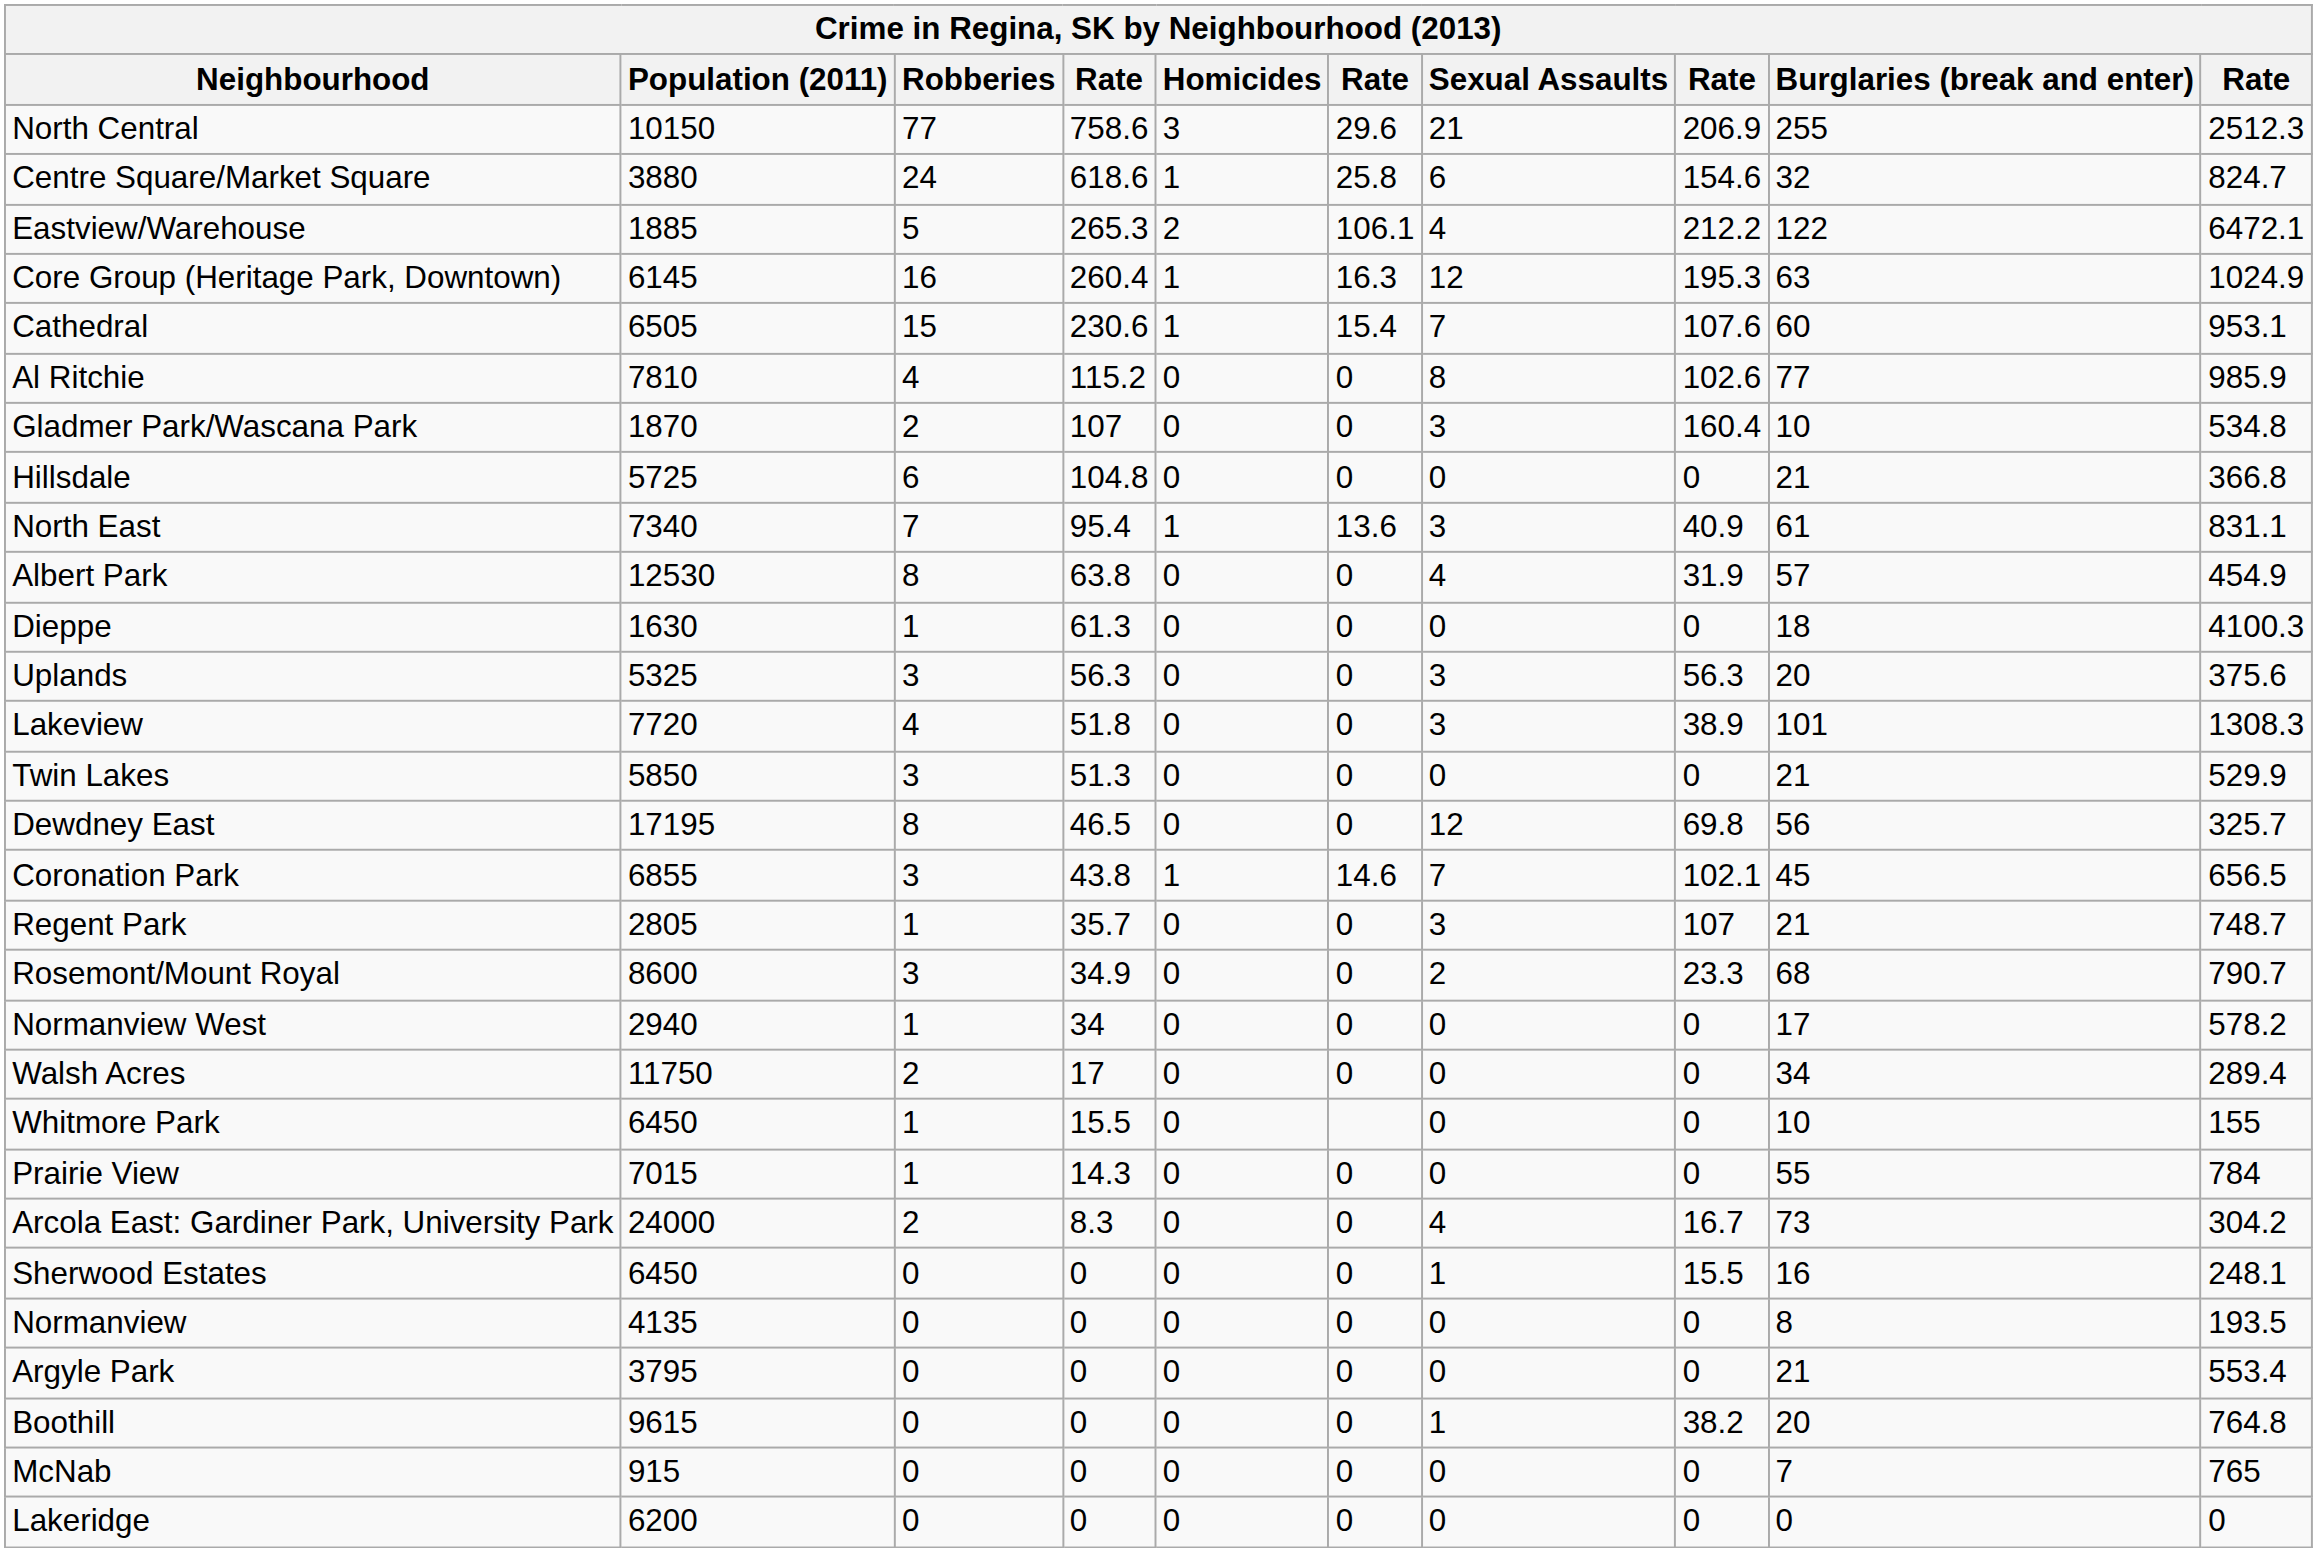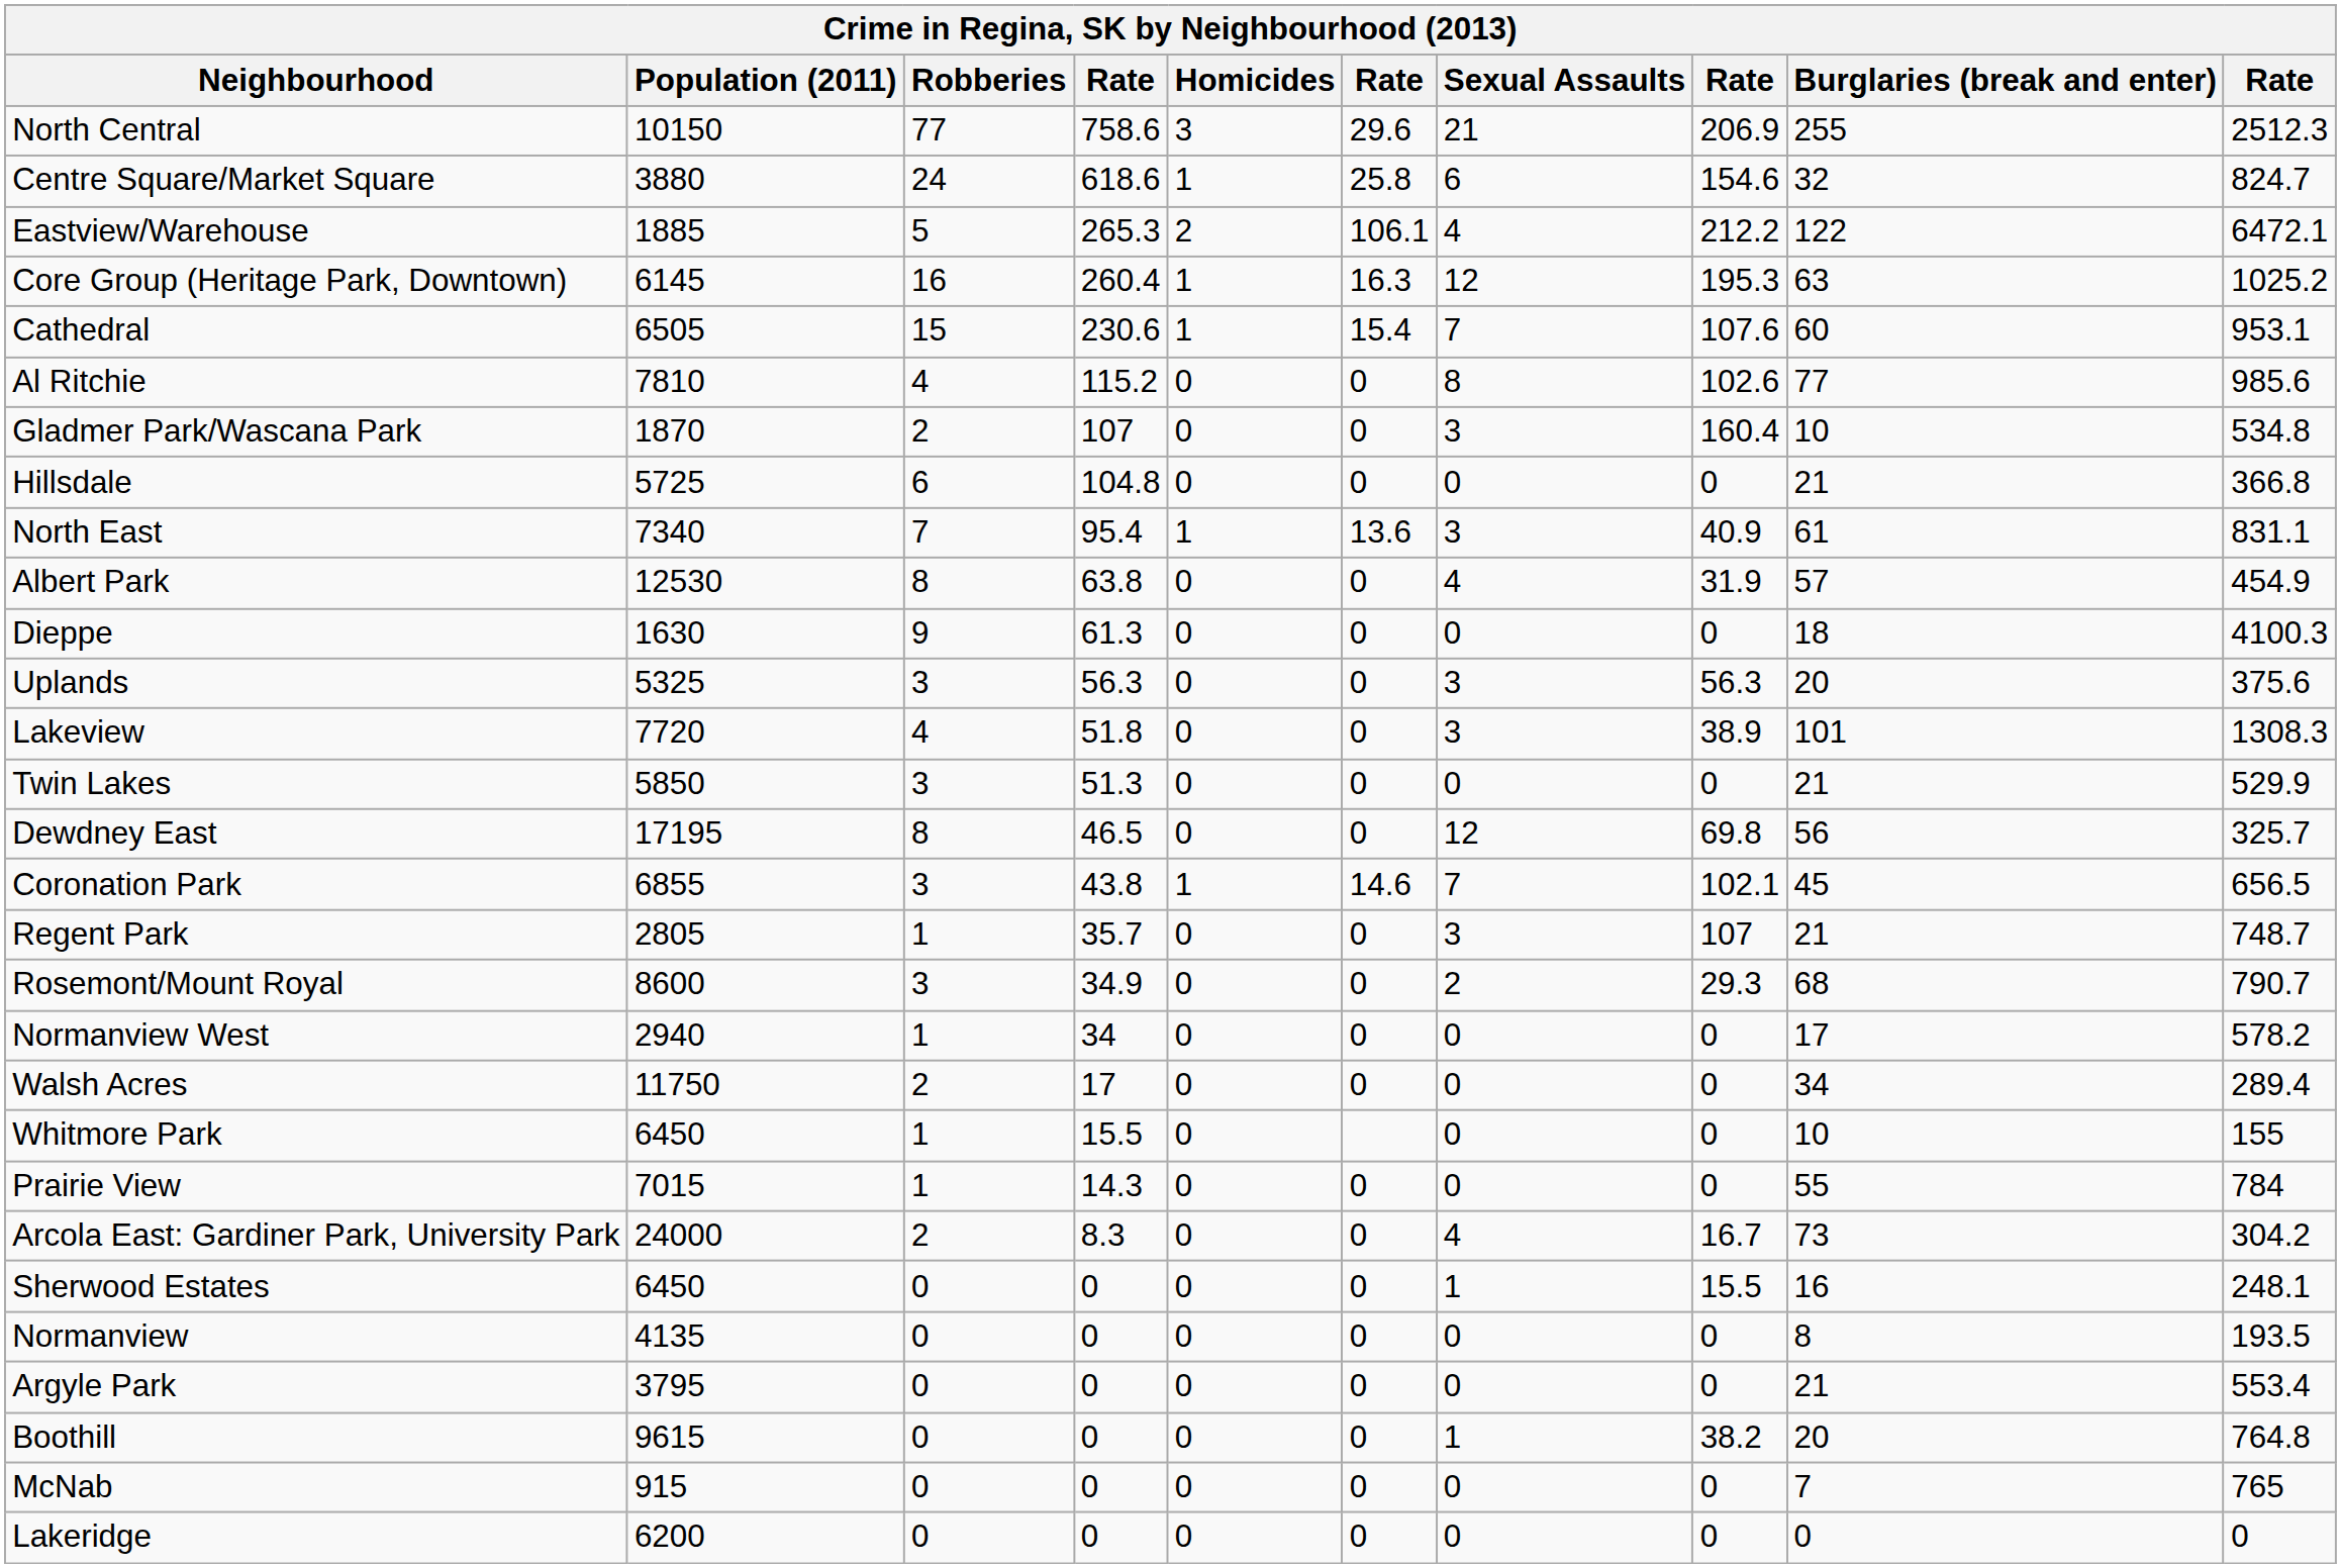Core Group (Heritage Park, Downtown) | column 10: 1024.9 -> 1025.2
Al Ritchie | column 10: 985.9 -> 985.6
Dieppe | Robberies: 1 -> 9
Rosemont/Mount Royal | column 8: 23.3 -> 29.3
